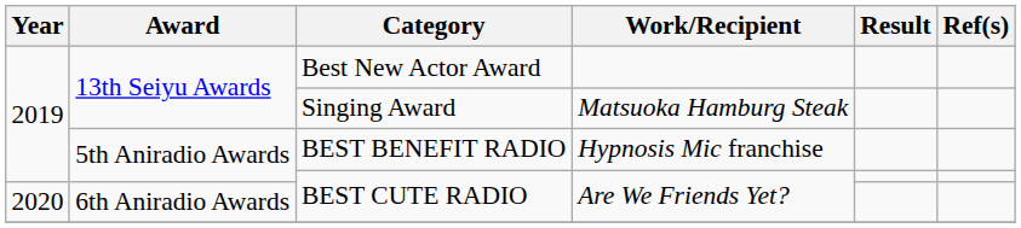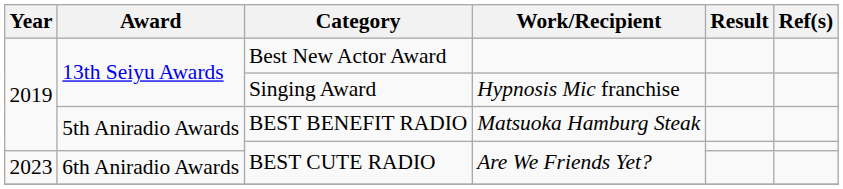Singing Award | Work/Recipient: Matsuoka Hamburg Steak -> Hypnosis Mic franchise
BEST BENEFIT RADIO | Work/Recipient: Hypnosis Mic franchise -> Matsuoka Hamburg Steak
6th Aniradio Awards / BEST CUTE RADIO | Year: 2020 -> 2023
